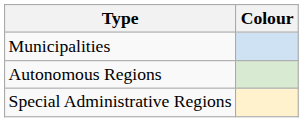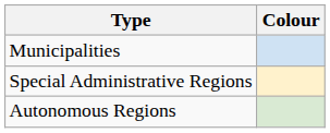rows swapped: Autonomous Regions <-> Special Administrative Regions
